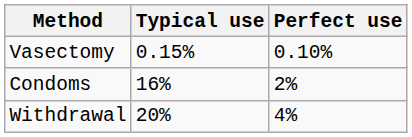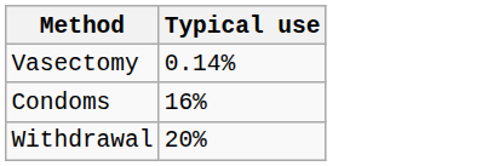- column: Perfect use | 0.10% | 2% | 4%
Vasectomy | Typical use: 0.15% -> 0.14%
